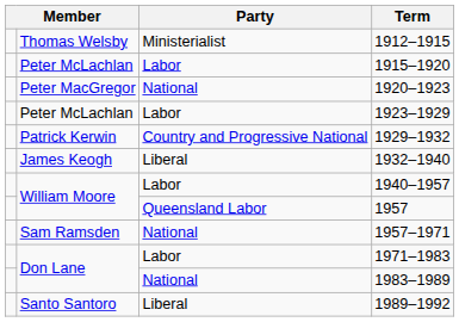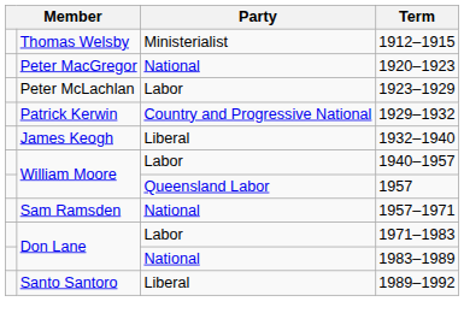- row: Peter McLachlan | Labor | 1915–1920
